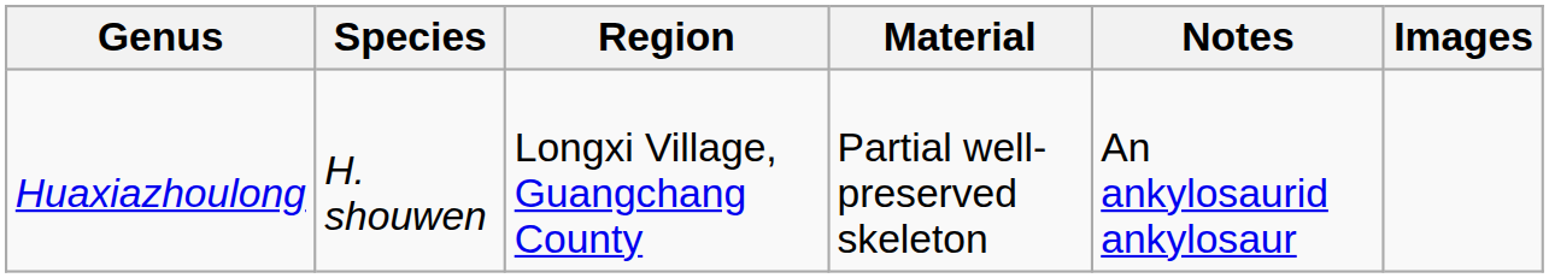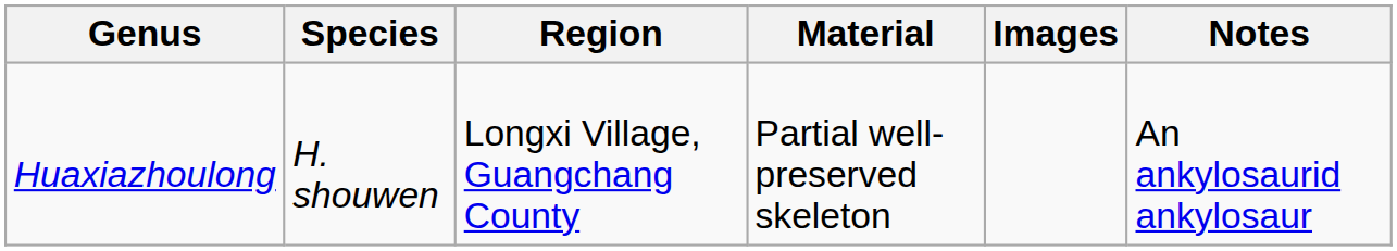columns swapped: Notes <-> Images
